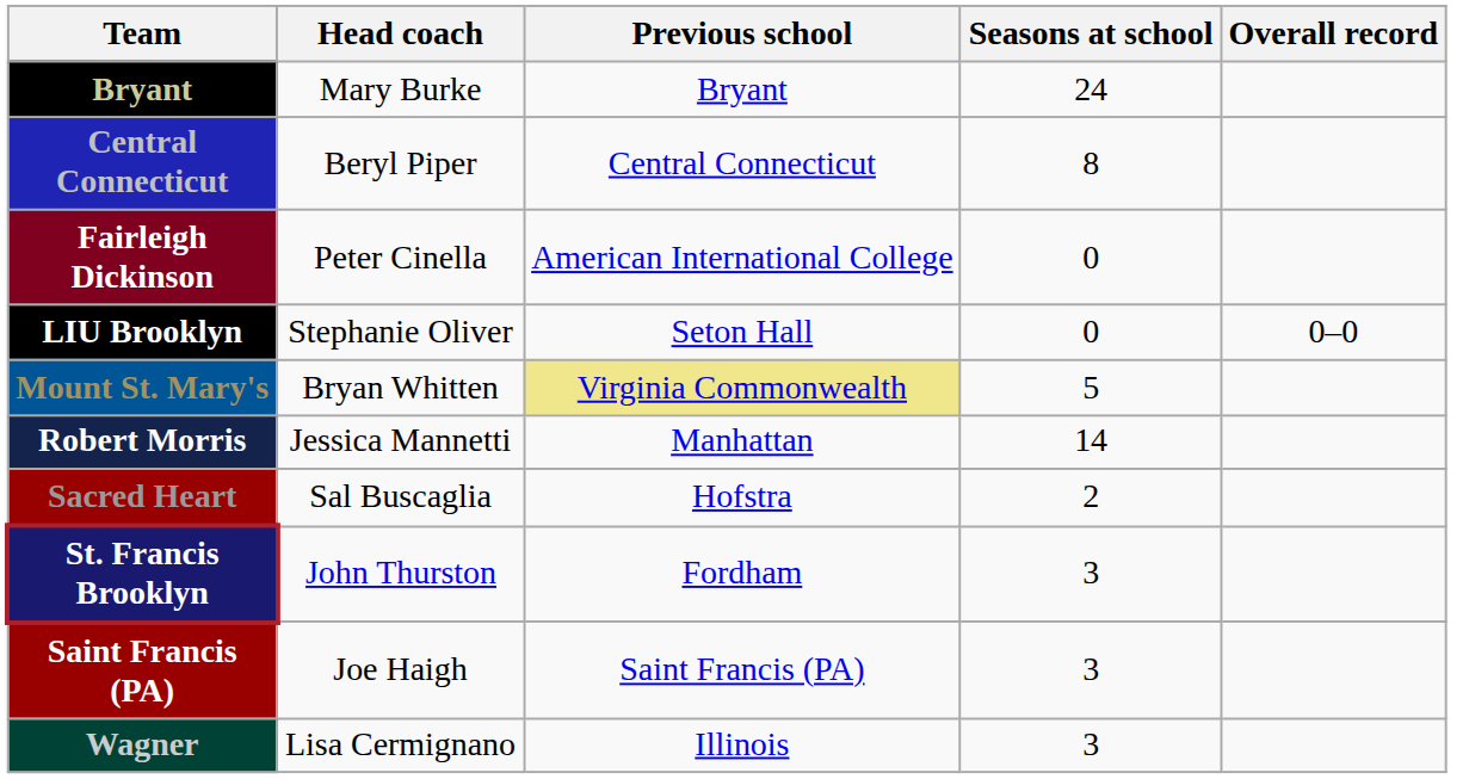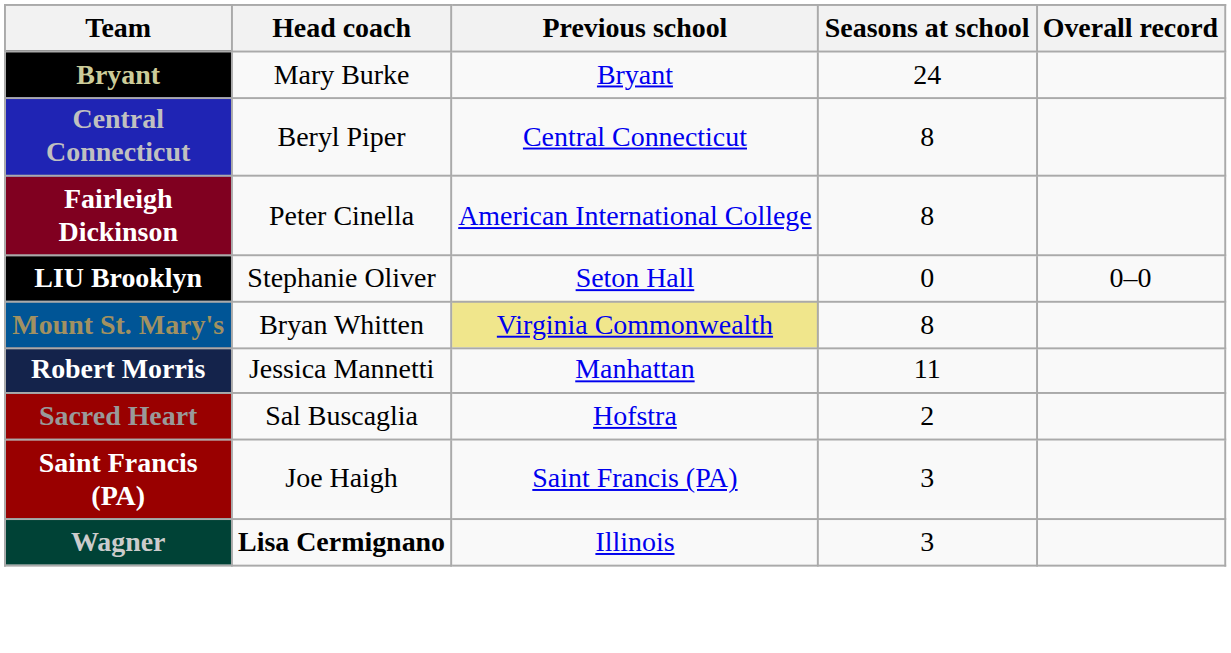Fairleigh Dickinson | Seasons at school: 0 -> 8
Mount St. Mary's | Seasons at school: 5 -> 8
Robert Morris | Seasons at school: 14 -> 11
- row: St. Francis Brooklyn | John Thurston | Fordham | 3
Wagner | Head coach: normal -> bold
